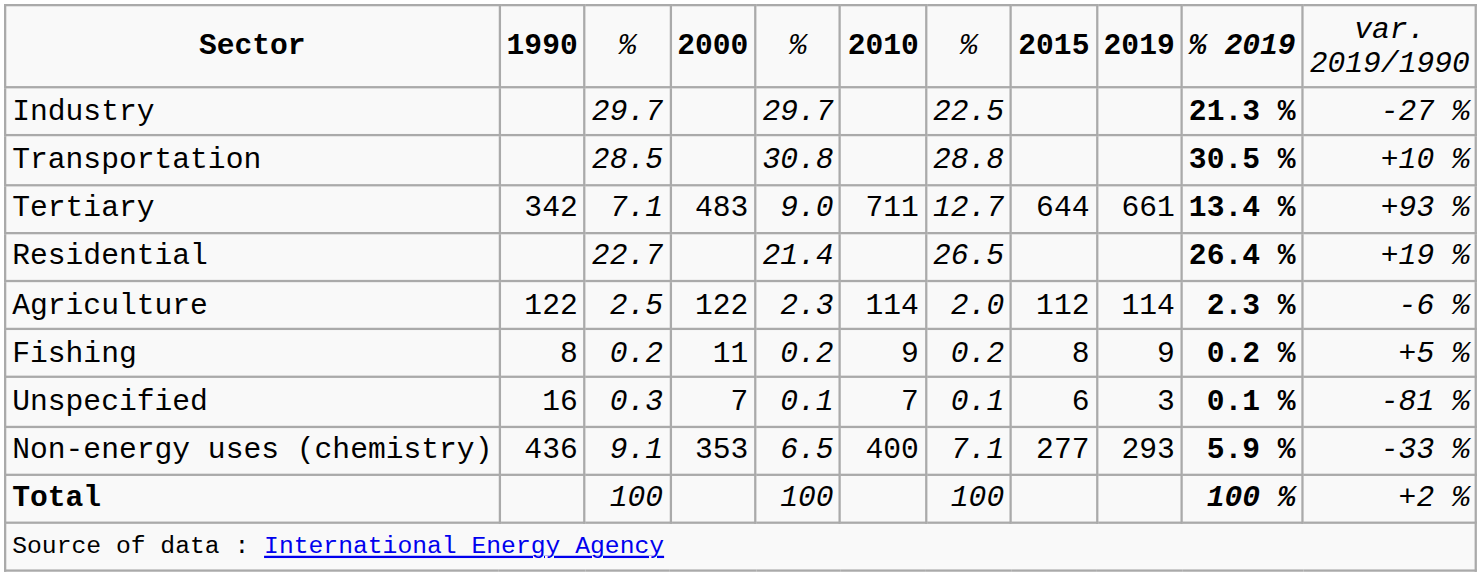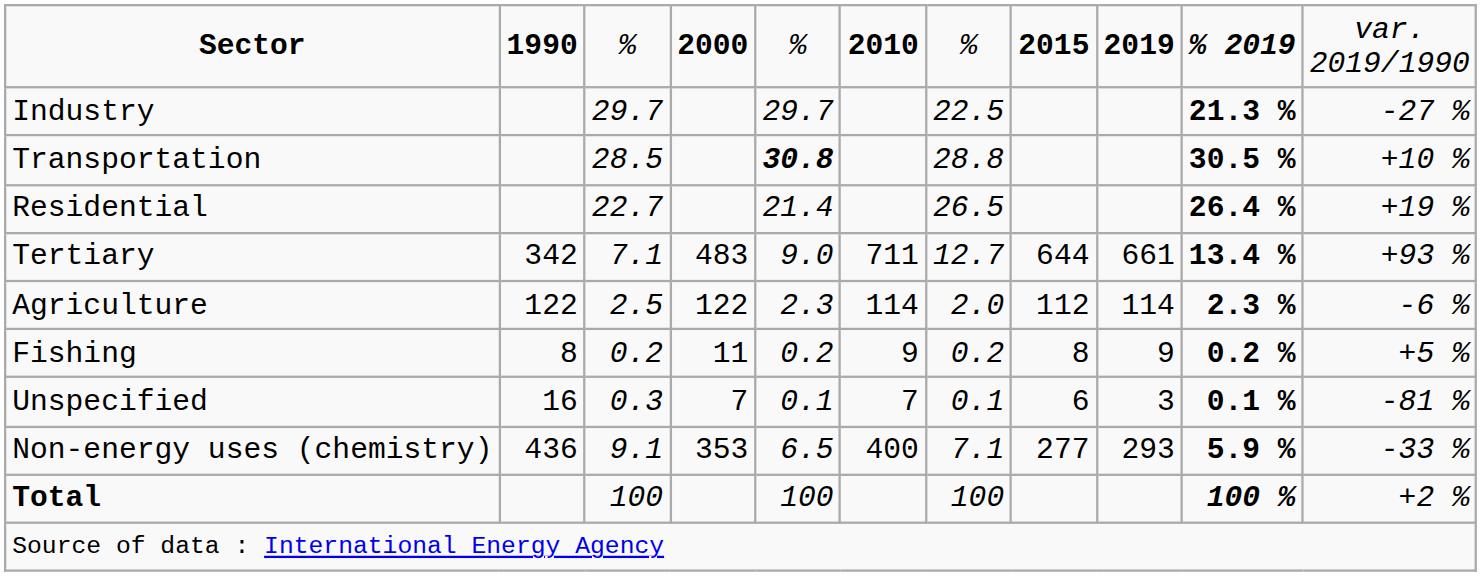Transportation | column 5: normal -> bold
rows swapped: Residential <-> Tertiary
